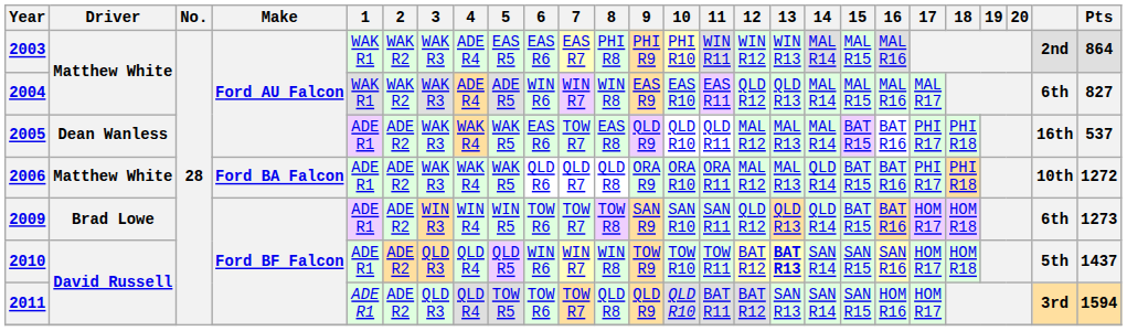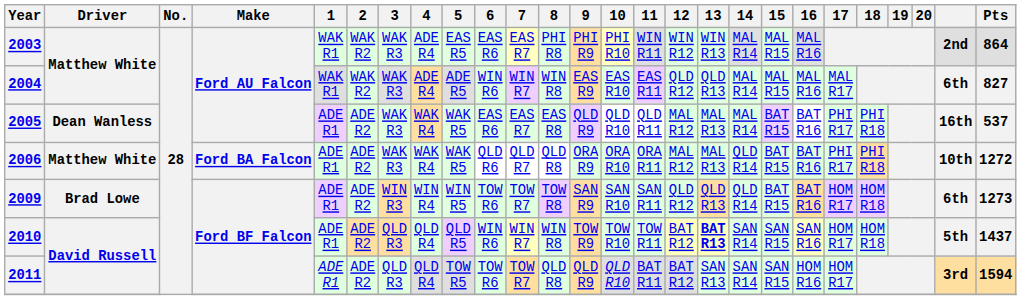2005 | 7: TOW R7 -> EAS R7
